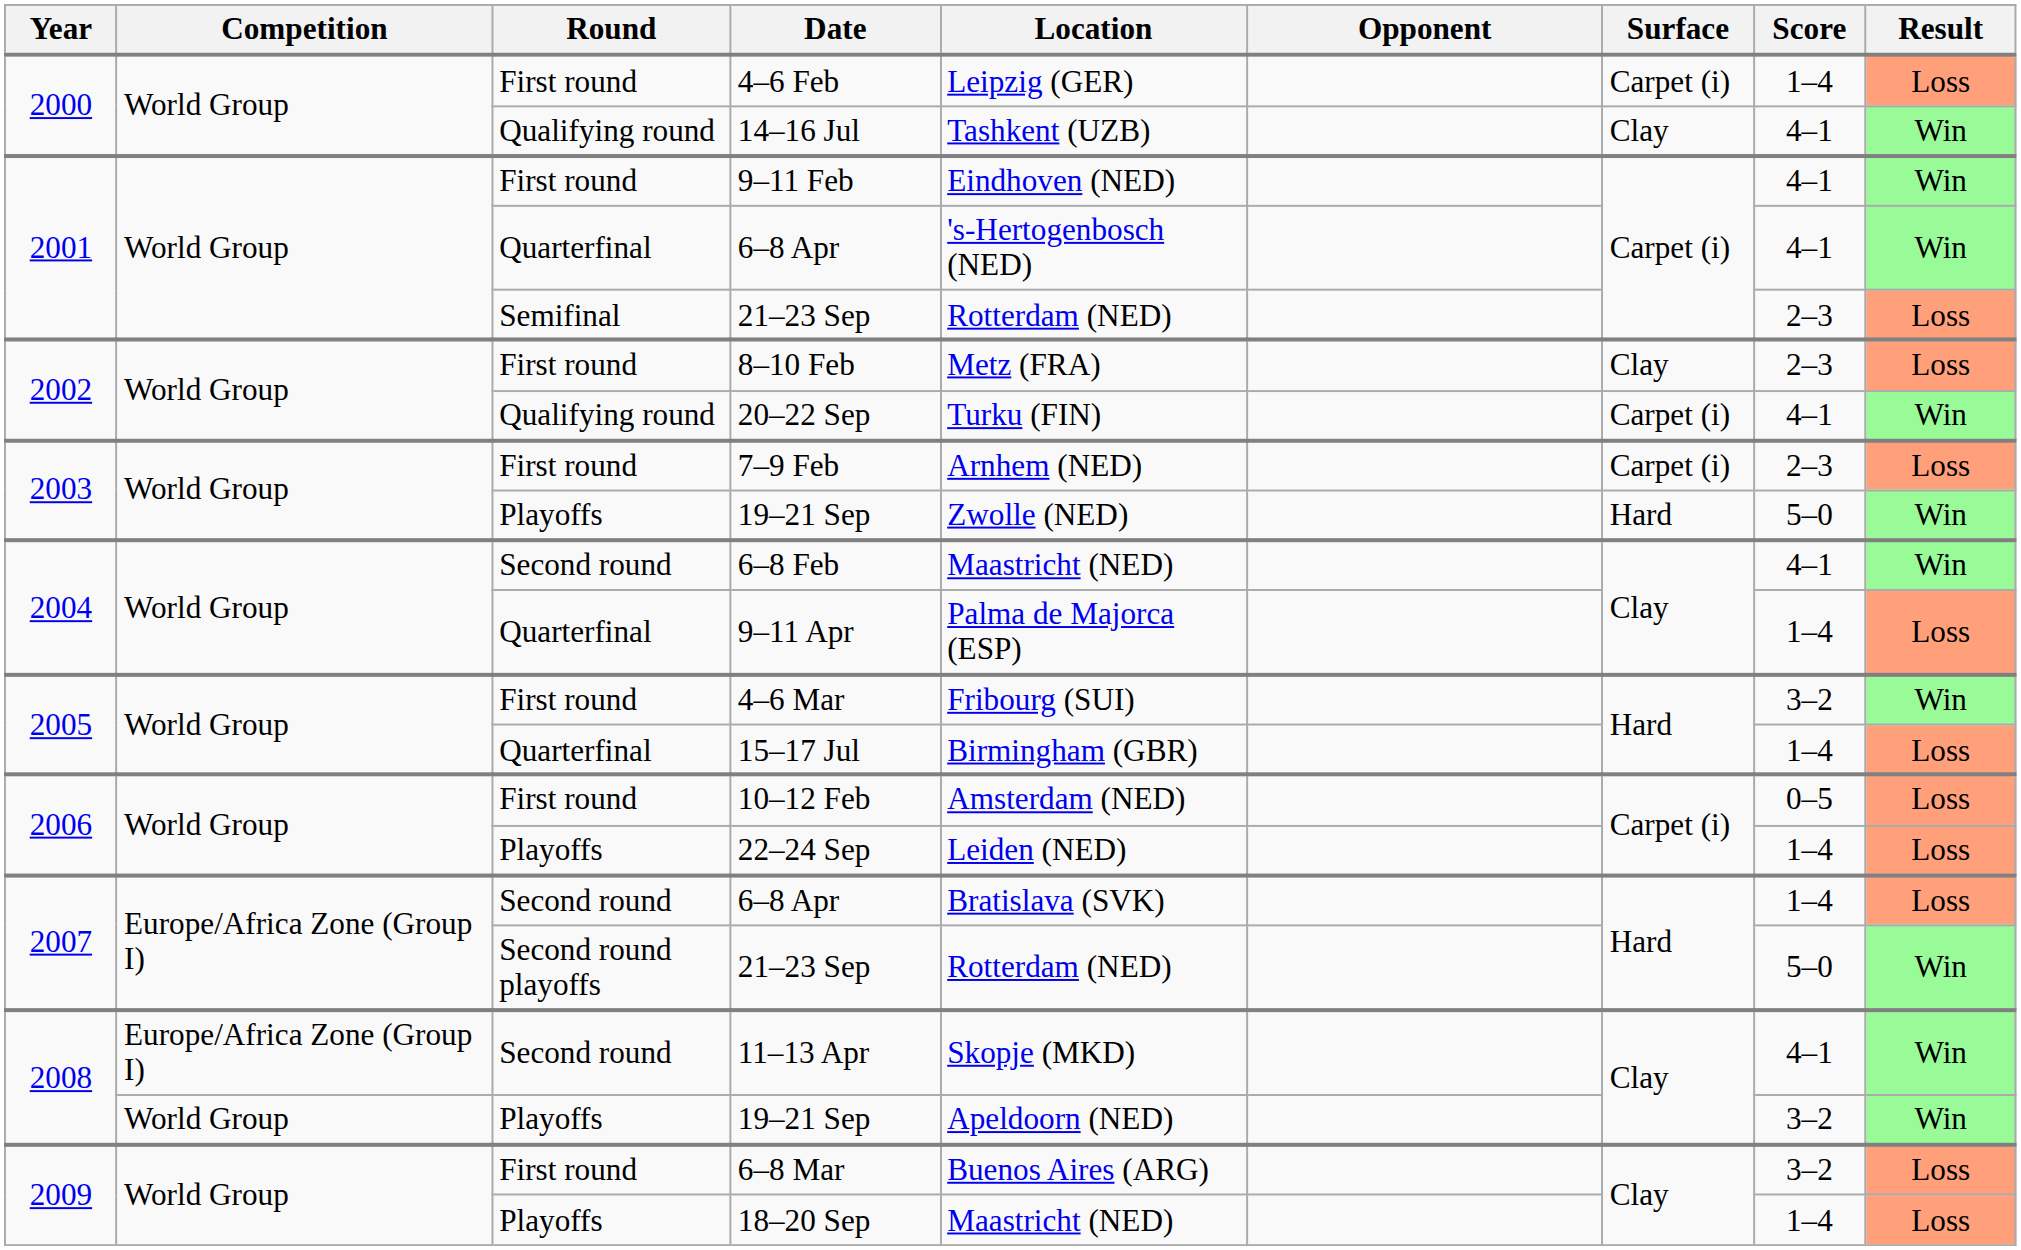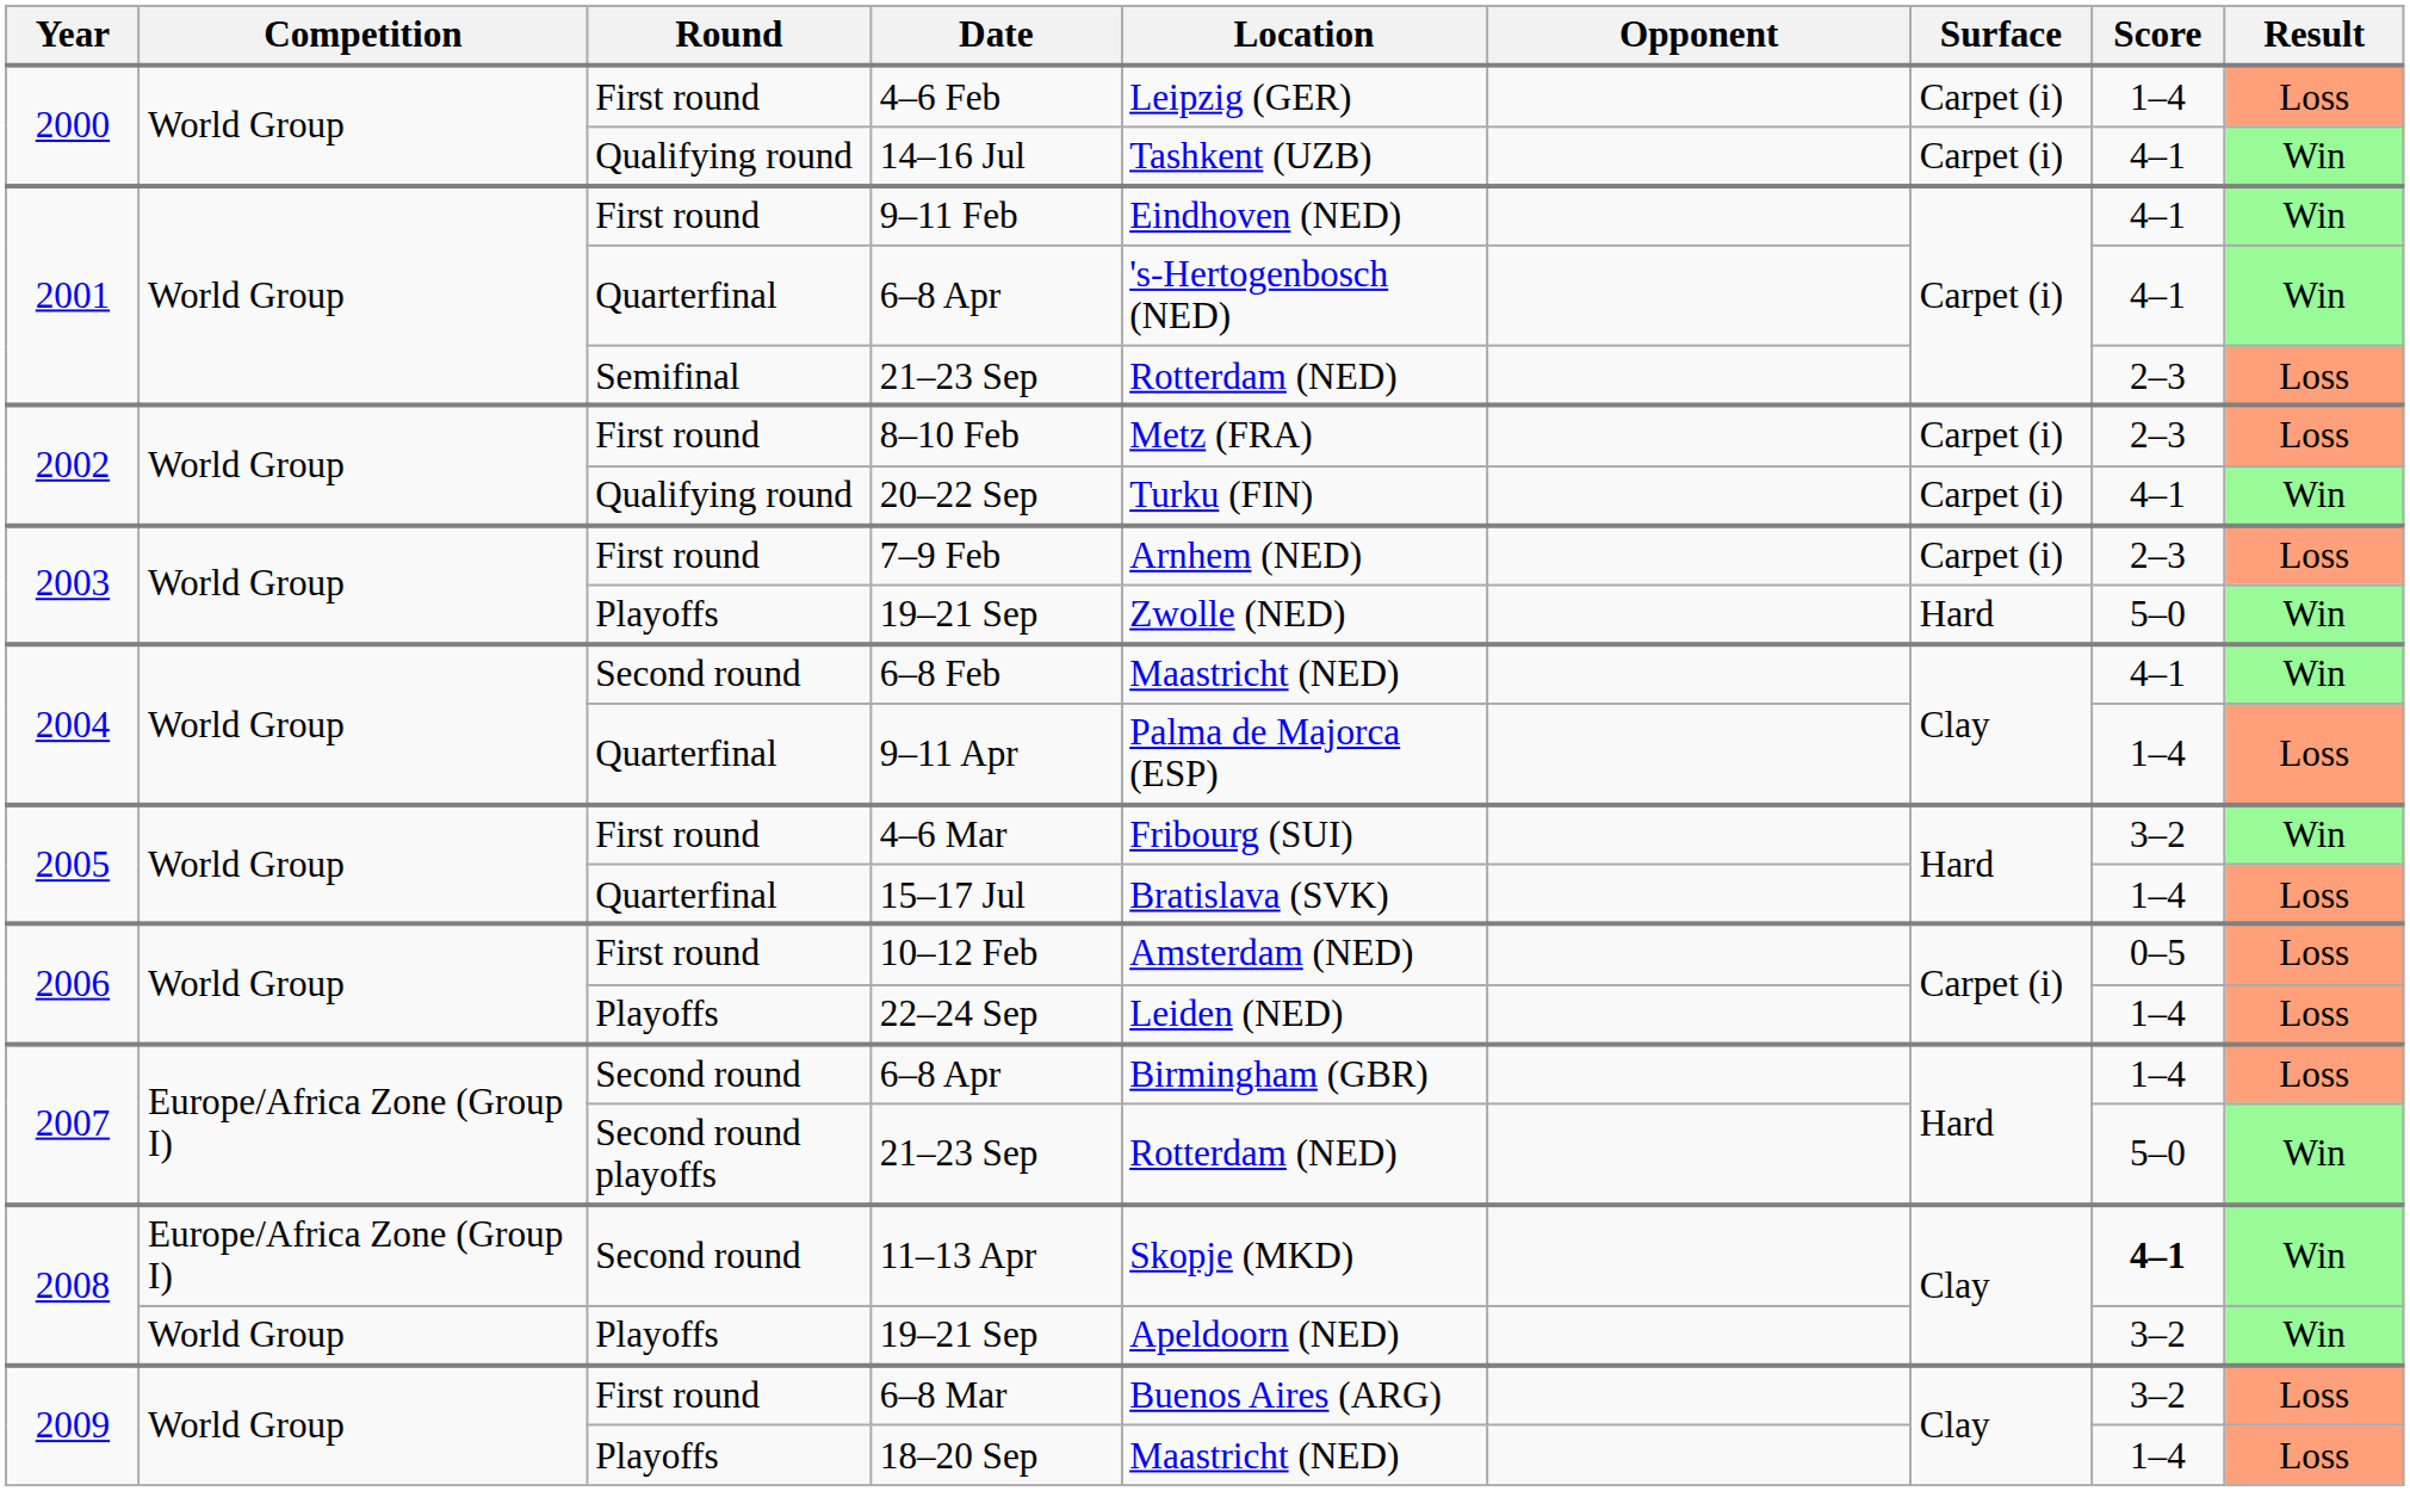14–16 Jul | Surface: Clay -> Carpet (i)
8–10 Feb | Surface: Clay -> Carpet (i)
15–17 Jul | Location: Birmingham (GBR) -> Bratislava (SVK)
2007 / 6–8 Apr | Location: Bratislava (SVK) -> Birmingham (GBR)
11–13 Apr | Score: normal -> bold
